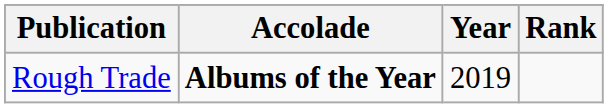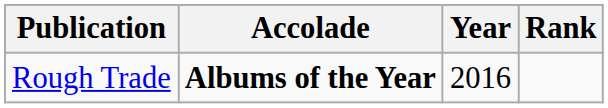Rough Trade | Year: 2019 -> 2016
